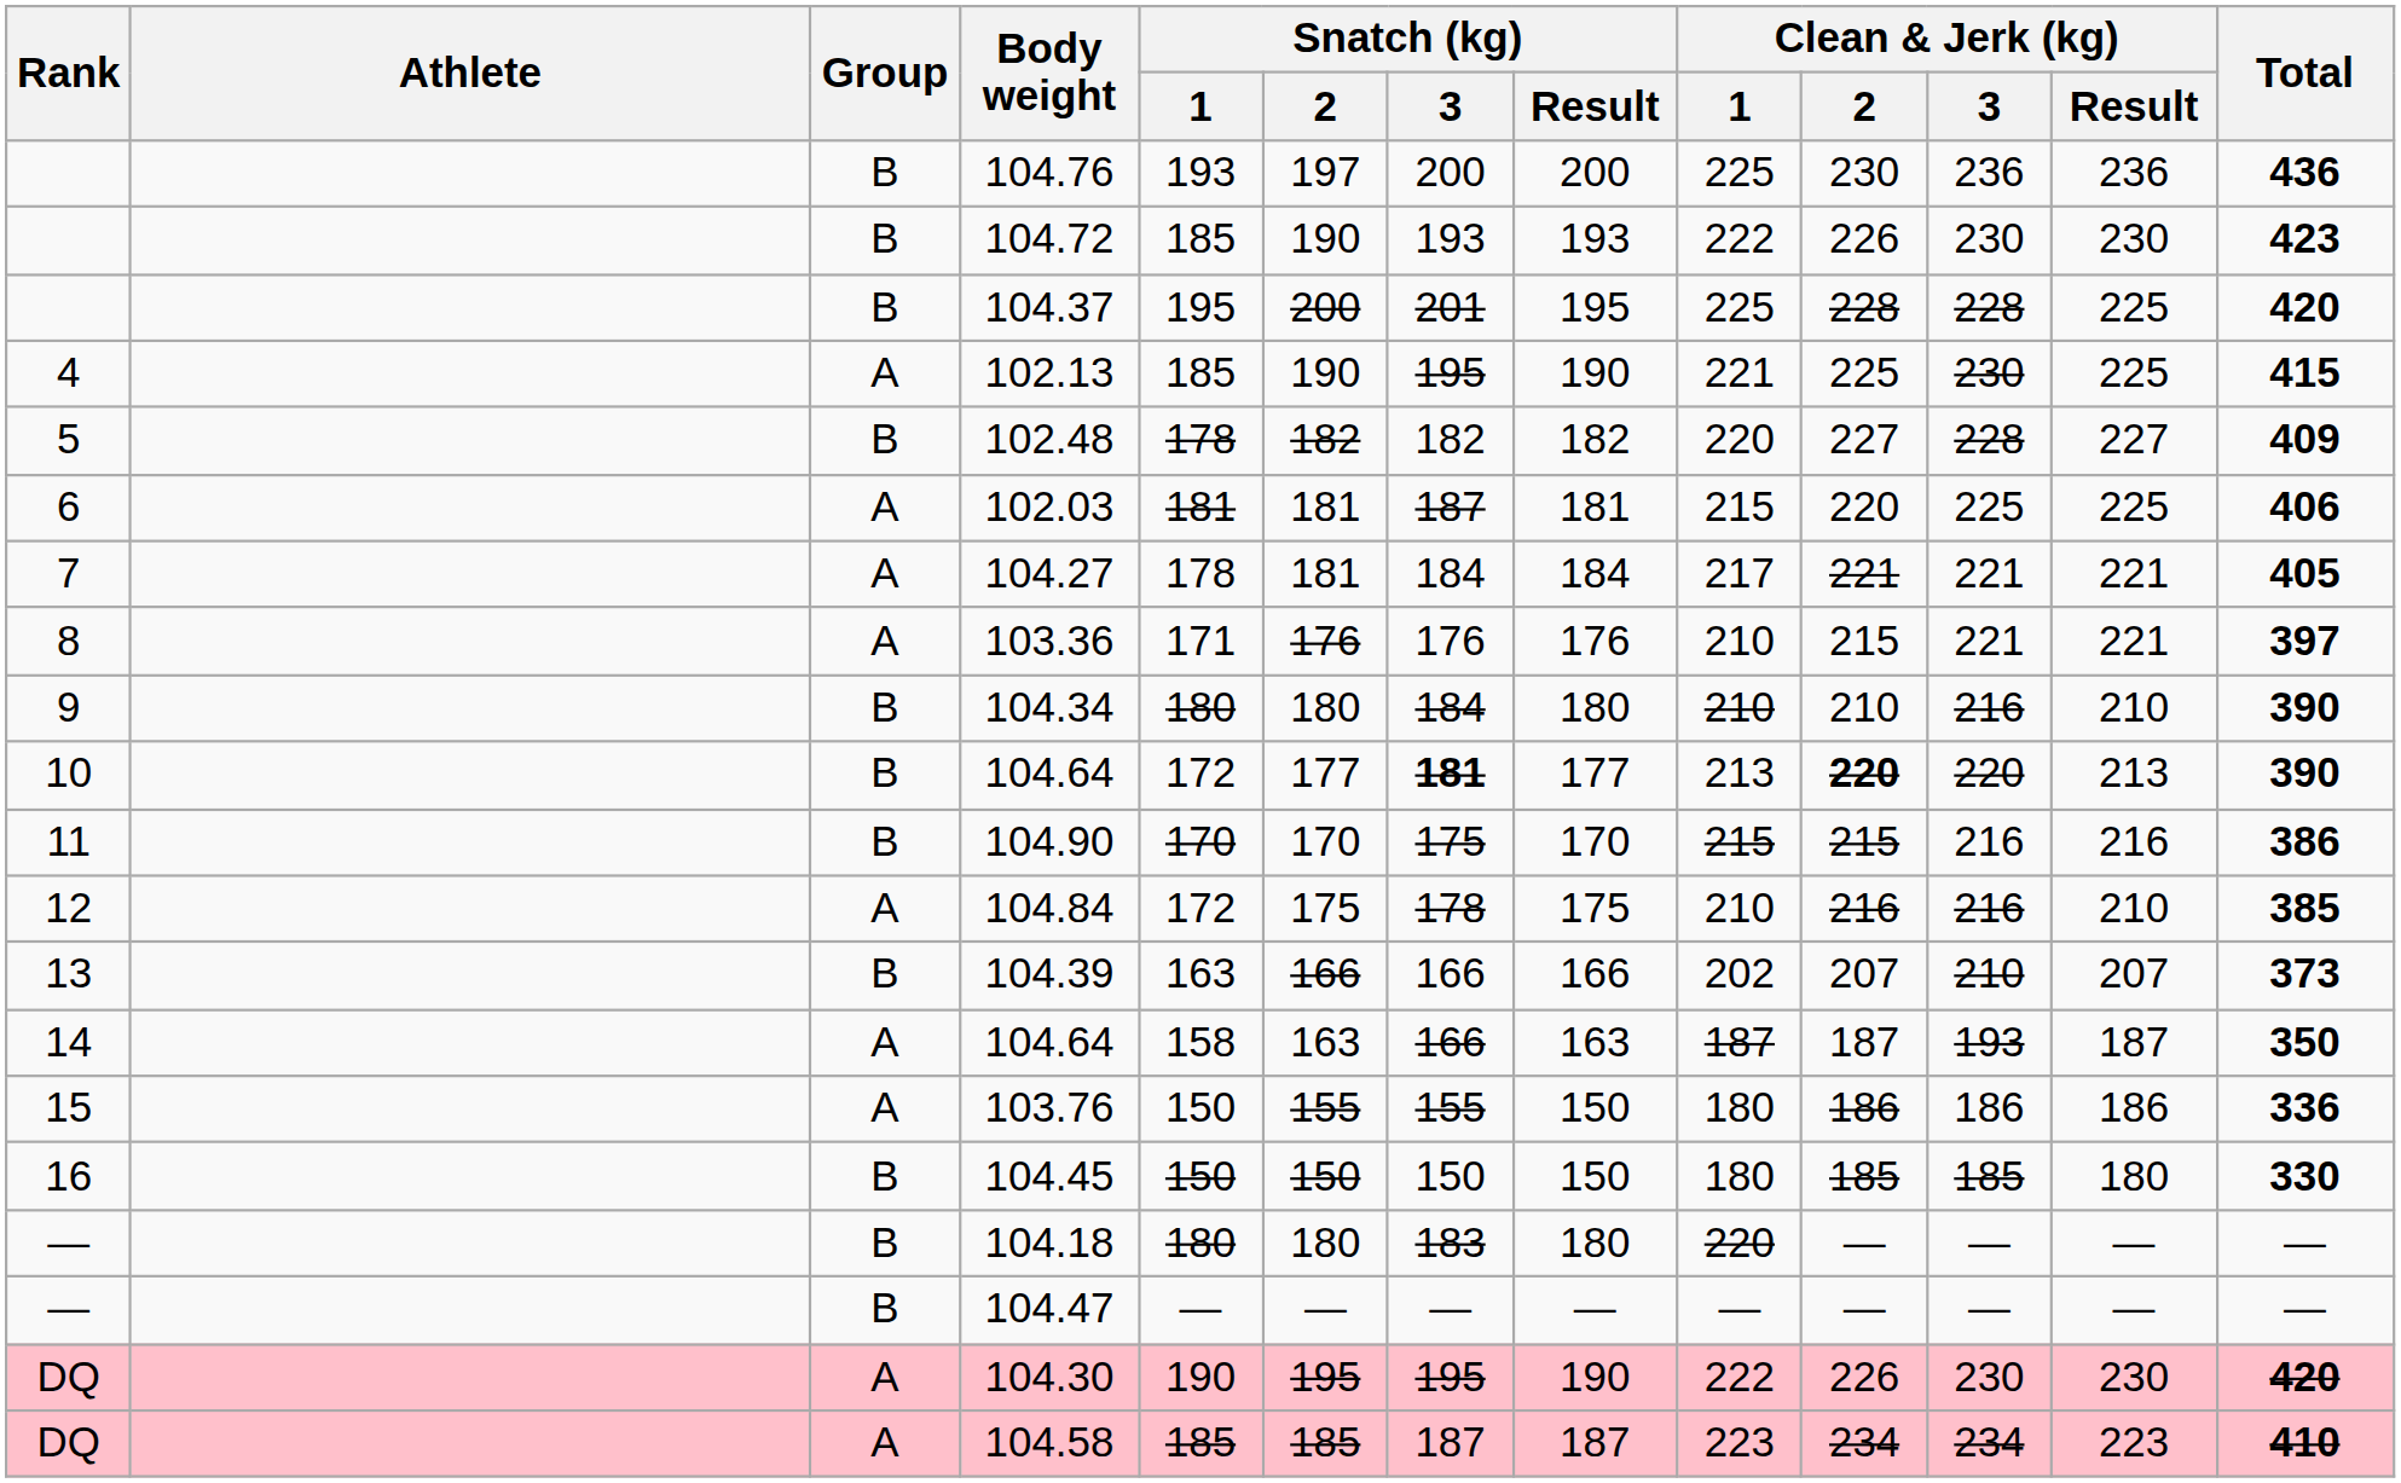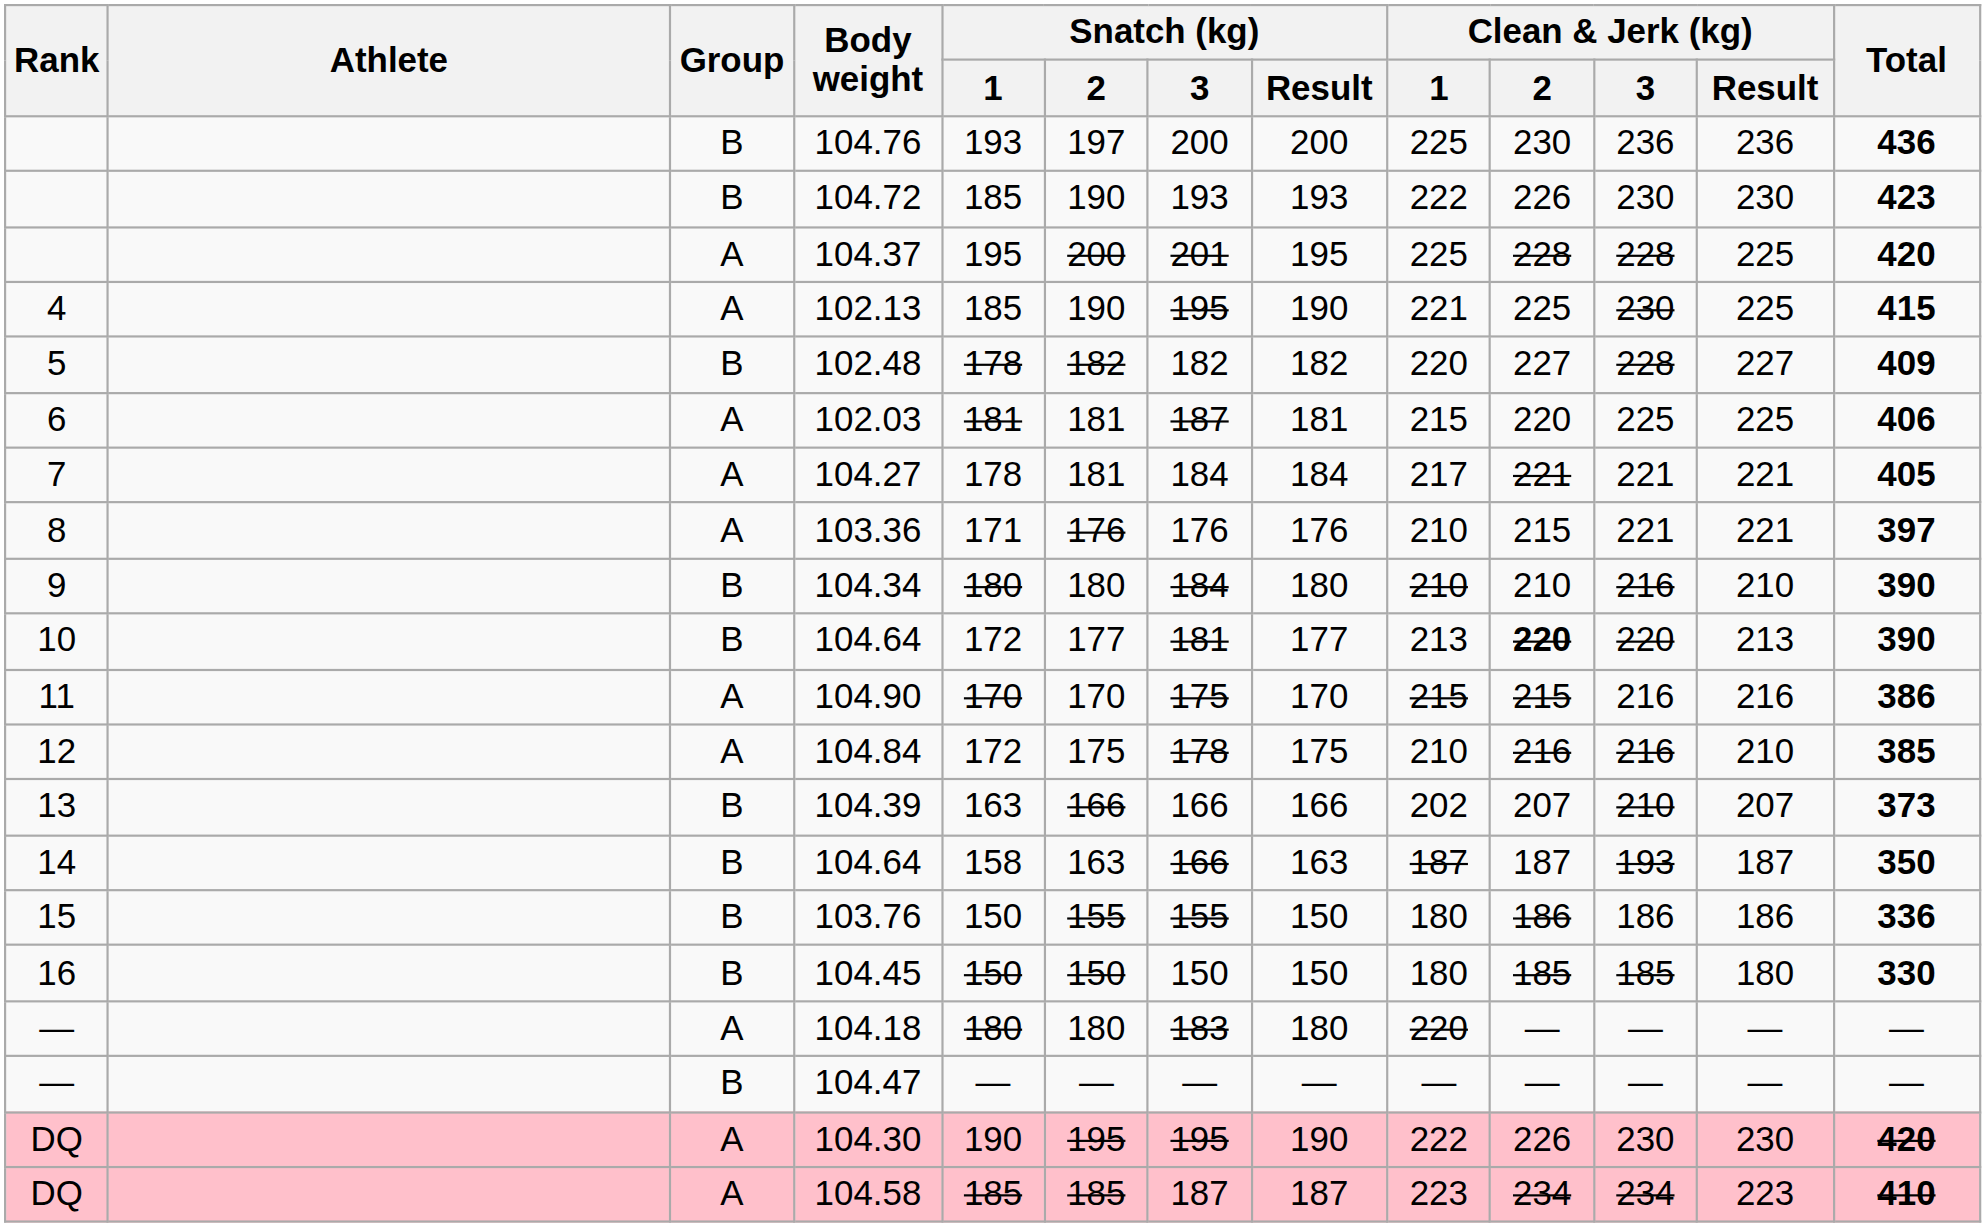104.37 | Group: B -> A
10 / 104.64 | Snatch (kg) / 3: bold -> normal
104.90 | Group: B -> A
14 / 104.64 | Group: A -> B
103.76 | Group: A -> B
104.18 | Group: B -> A
